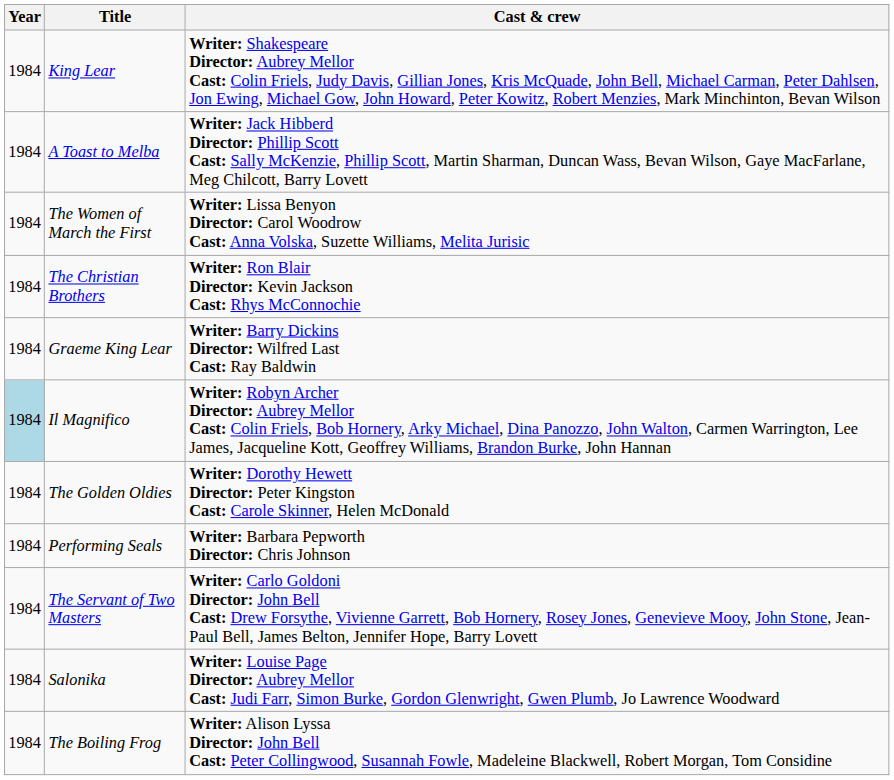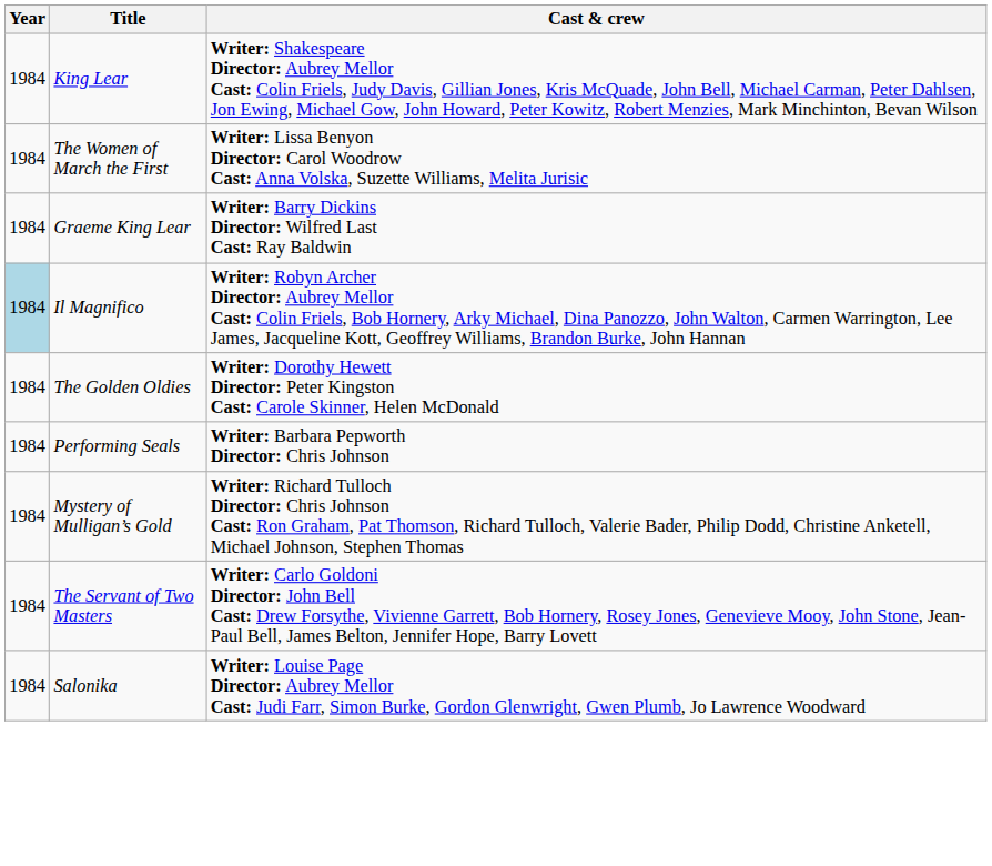- row: 1984 | A Toast to Melba | Writer: Jack Hibberd Director: Phillip Scott Cast: Sally McKenzie, Phillip Scott, Martin Sharman, Duncan Wass, Bevan Wilson, Gaye MacFarlane, Meg Chilcott, Barry Lovett
- row: 1984 | The Christian Brothers | Writer: Ron Blair Director: Kevin Jackson Cast: Rhys McConnochie
+ row: 1984 | Mystery of Mulligan’s Gold | Writer: Richard Tulloch Director: Chris Johnson Cast: Ron Graham, Pat Thomson, Richard Tulloch, Valerie Bader, Philip Dodd, Christine Anketell, Michael Johnson, Stephen Thomas
- row: 1984 | The Boiling Frog | Writer: Alison Lyssa Director: John Bell Cast: Peter Collingwood, Susannah Fowle, Madeleine Blackwell, Robert Morgan, Tom Considine
